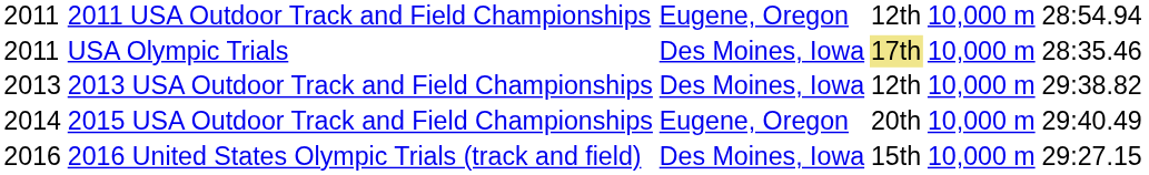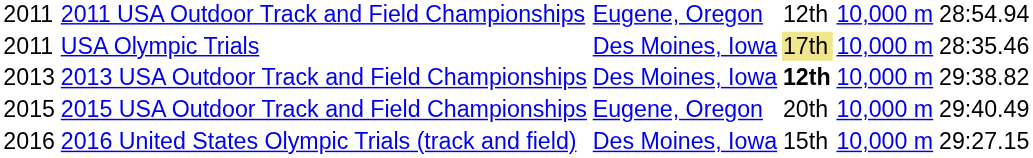2013 USA Outdoor Track and Field Championships | column 4: normal -> bold
2015 USA Outdoor Track and Field Championships | column 1: 2014 -> 2015
